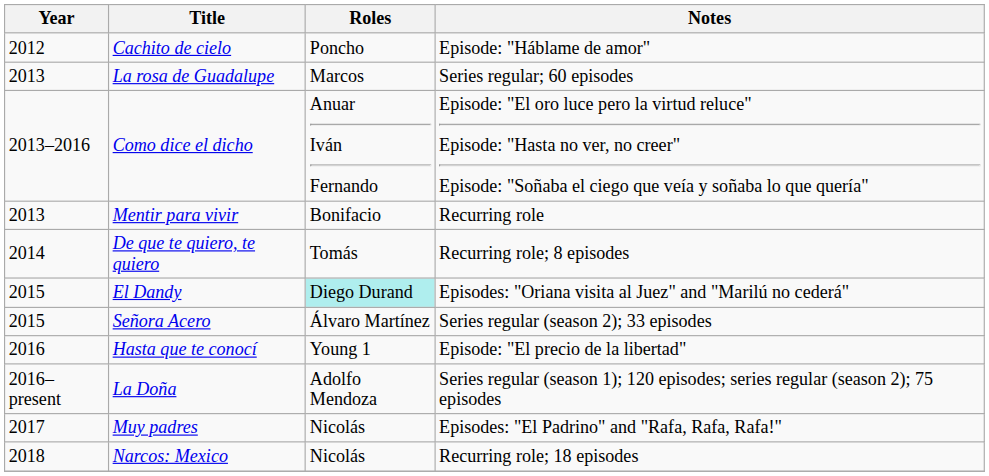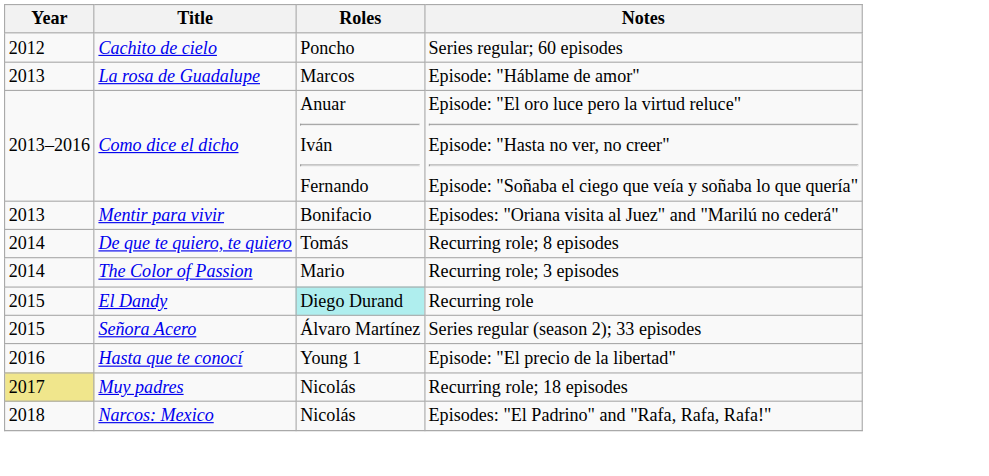Cachito de cielo | Notes: Episode: "Háblame de amor" -> Series regular; 60 episodes
La rosa de Guadalupe | Notes: Series regular; 60 episodes -> Episode: "Háblame de amor"
Mentir para vivir | Notes: Recurring role -> Episodes: "Oriana visita al Juez" and "Marilú no cederá"
+ row: 2014 | The Color of Passion | Mario | Recurring role; 3 episodes
El Dandy | Notes: Episodes: "Oriana visita al Juez" and "Marilú no cederá" -> Recurring role
- row: 2016–present | La Doña | Adolfo Mendoza | Series regular (season 1); 120 episodes; series regular (season 2); 75 episodes
Muy padres | Year: no background -> khaki background
Muy padres | Notes: Episodes: "El Padrino" and "Rafa, Rafa, Rafa!" -> Recurring role; 18 episodes
Narcos: Mexico | Notes: Recurring role; 18 episodes -> Episodes: "El Padrino" and "Rafa, Rafa, Rafa!"
